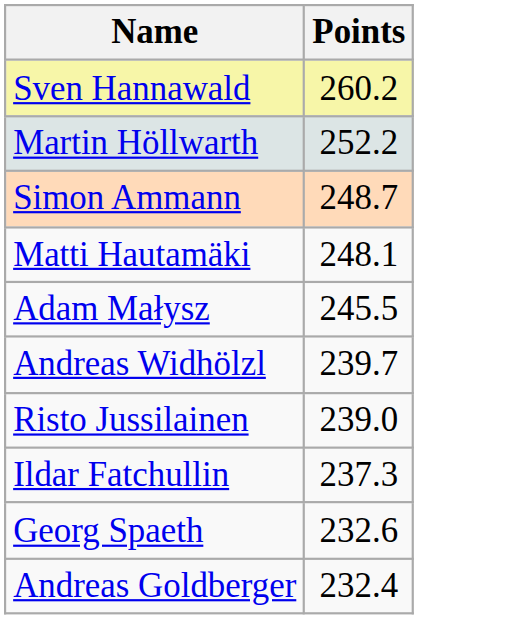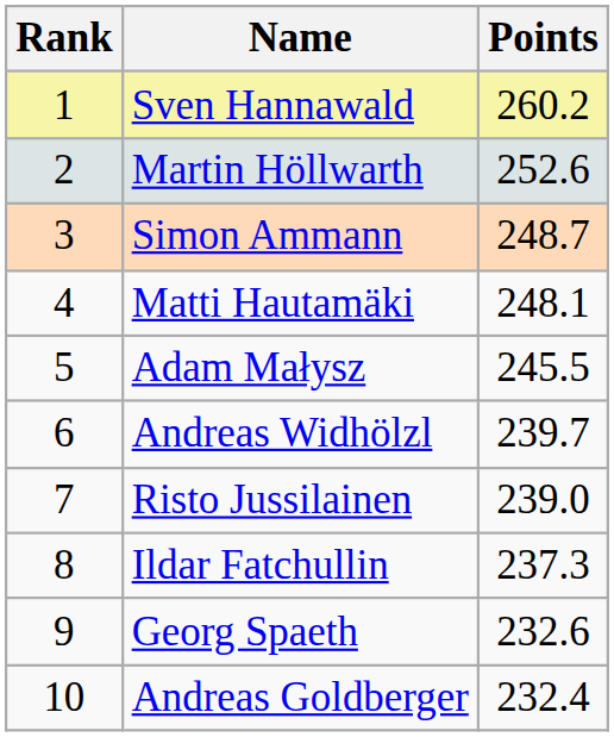+ column: Rank | 1 | 2 | 3 | 4 | 5 | 6 | 7 | 8 | 9 | 10
Martin Höllwarth | Points: 252.2 -> 252.6
